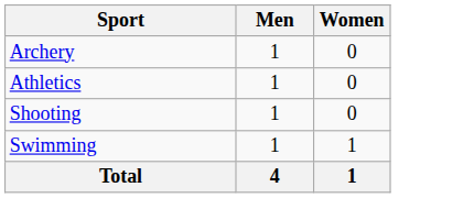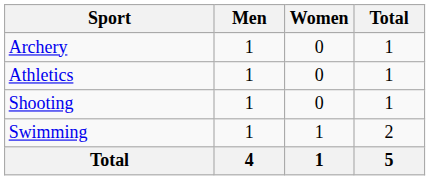+ column: Total | 1 | 1 | 1 | 2 | 5
